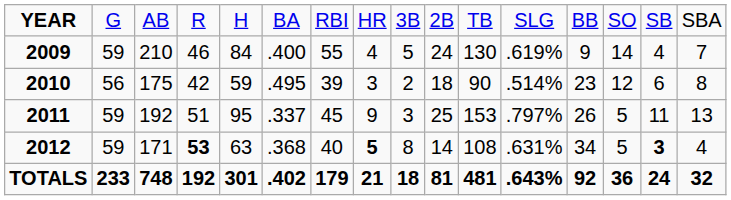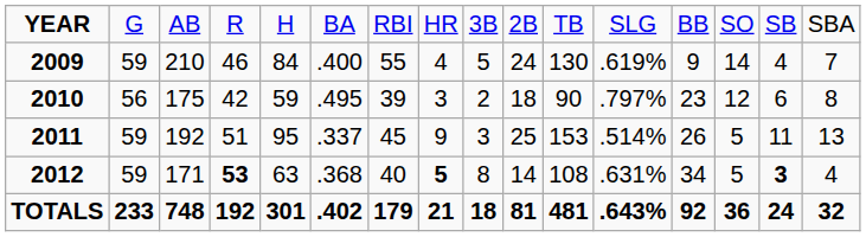2010 | column 12: .514% -> .797%
2011 | column 12: .797% -> .514%
